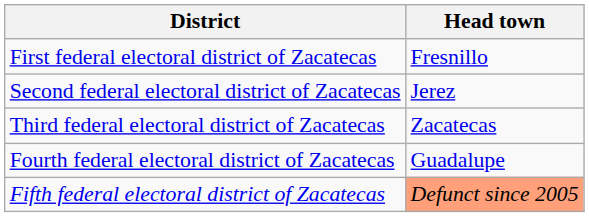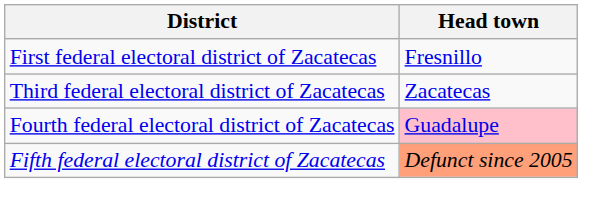- row: Second federal electoral district of Zacatecas | Jerez
Fourth federal electoral district of Zacatecas | Head town: no background -> pink background
